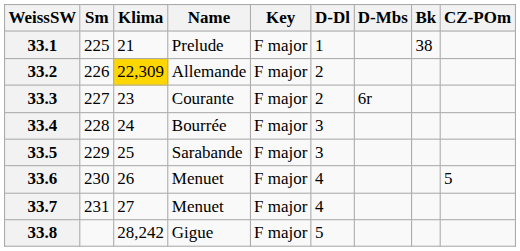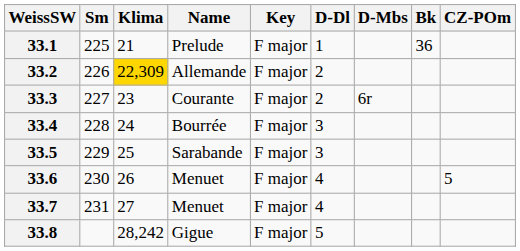33.1 | Bk: 38 -> 36
